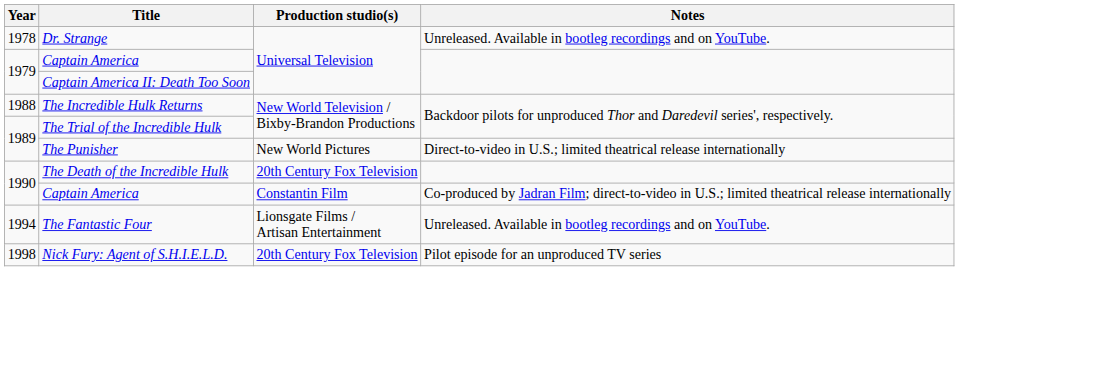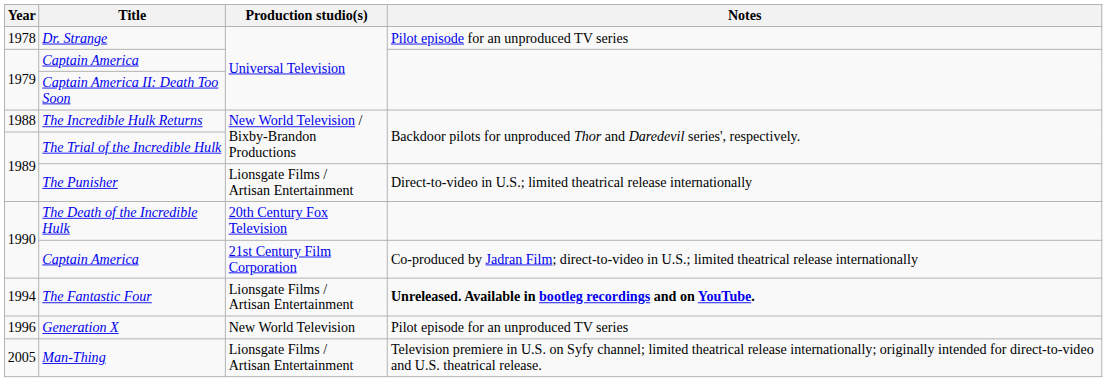Dr. Strange | Notes: Unreleased. Available in bootleg recordings and on YouTube. -> Pilot episode for an unproduced TV series
The Punisher | Production studio(s): New World Pictures -> Lionsgate Films / Artisan Entertainment
1990 / Captain America | Production studio(s): Constantin Film -> 21st Century Film Corporation
The Fantastic Four | Notes: normal -> bold
+ row: 1996 | Generation X | New World Television | Pilot episode for an unproduced TV series
- row: 1998 | Nick Fury: Agent of S.H.I.E.L.D. | 20th Century Fox Television | Pilot episode for an unproduced TV series
+ row: 2005 | Man-Thing | Lionsgate Films / Artisan Entertainment | Television premiere in U.S. on Syfy channel; limited theatrical release internationally; originally intended for direct-to-video and U.S. theatrical release.
